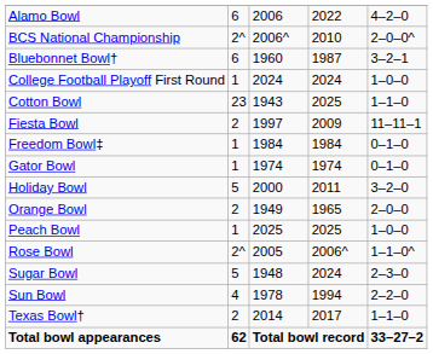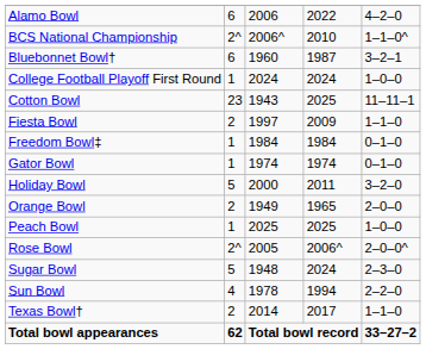BCS National Championship | column 5: 2–0–0^ -> 1–1–0^
Cotton Bowl | column 5: 1–1–0 -> 11–11–1
Fiesta Bowl | column 5: 11–11–1 -> 1–1–0
Rose Bowl | column 5: 1–1–0^ -> 2–0–0^
